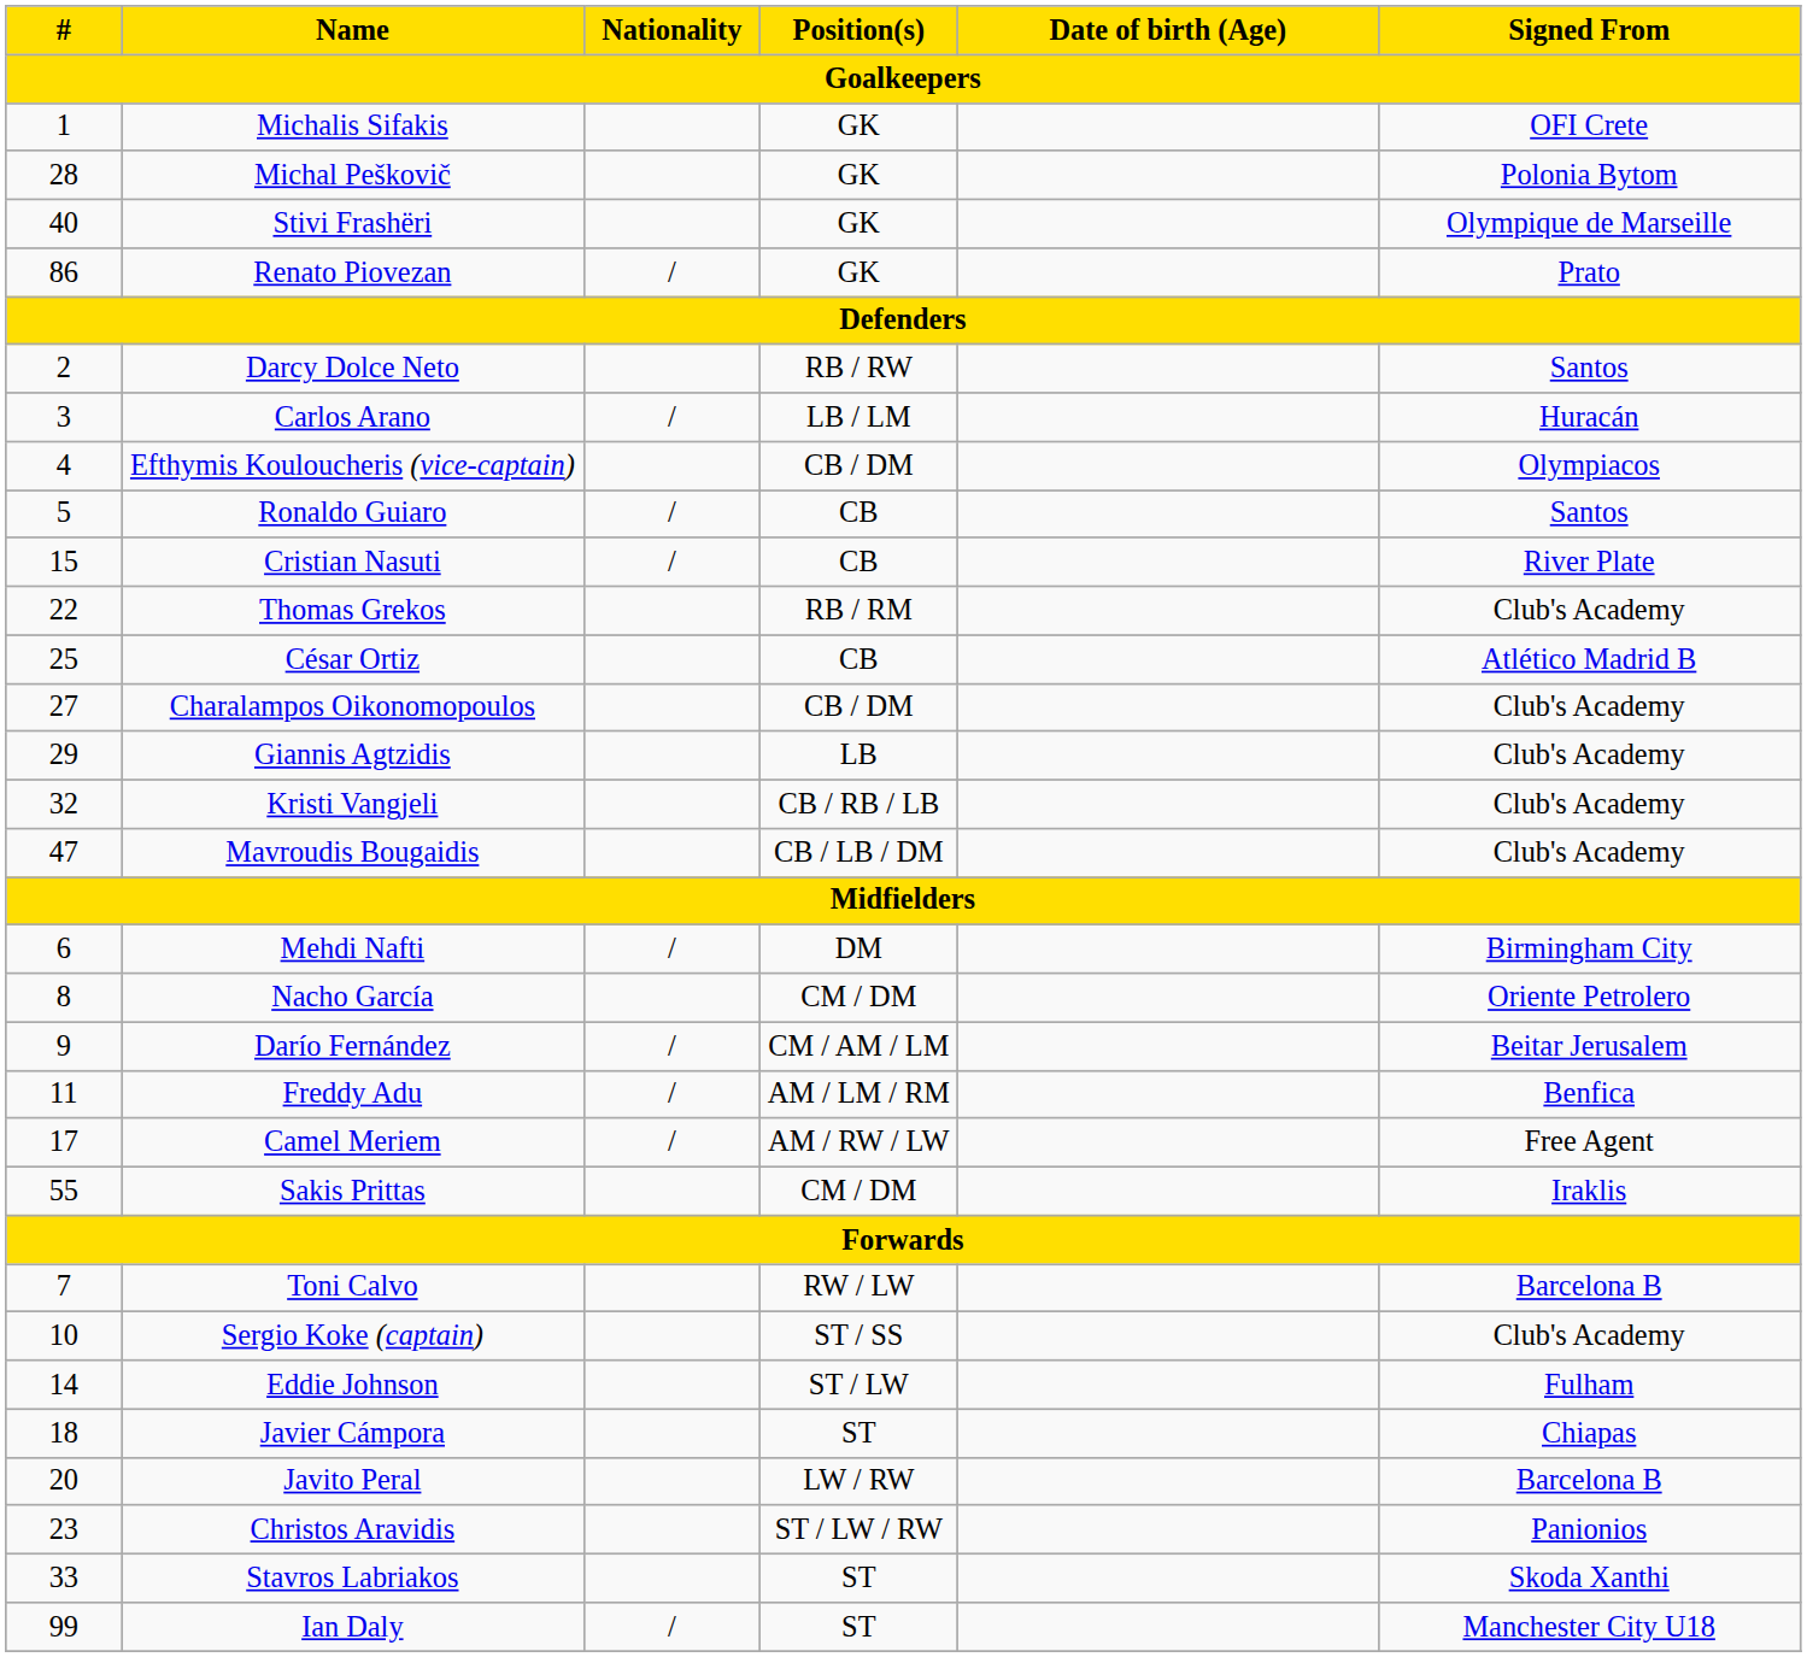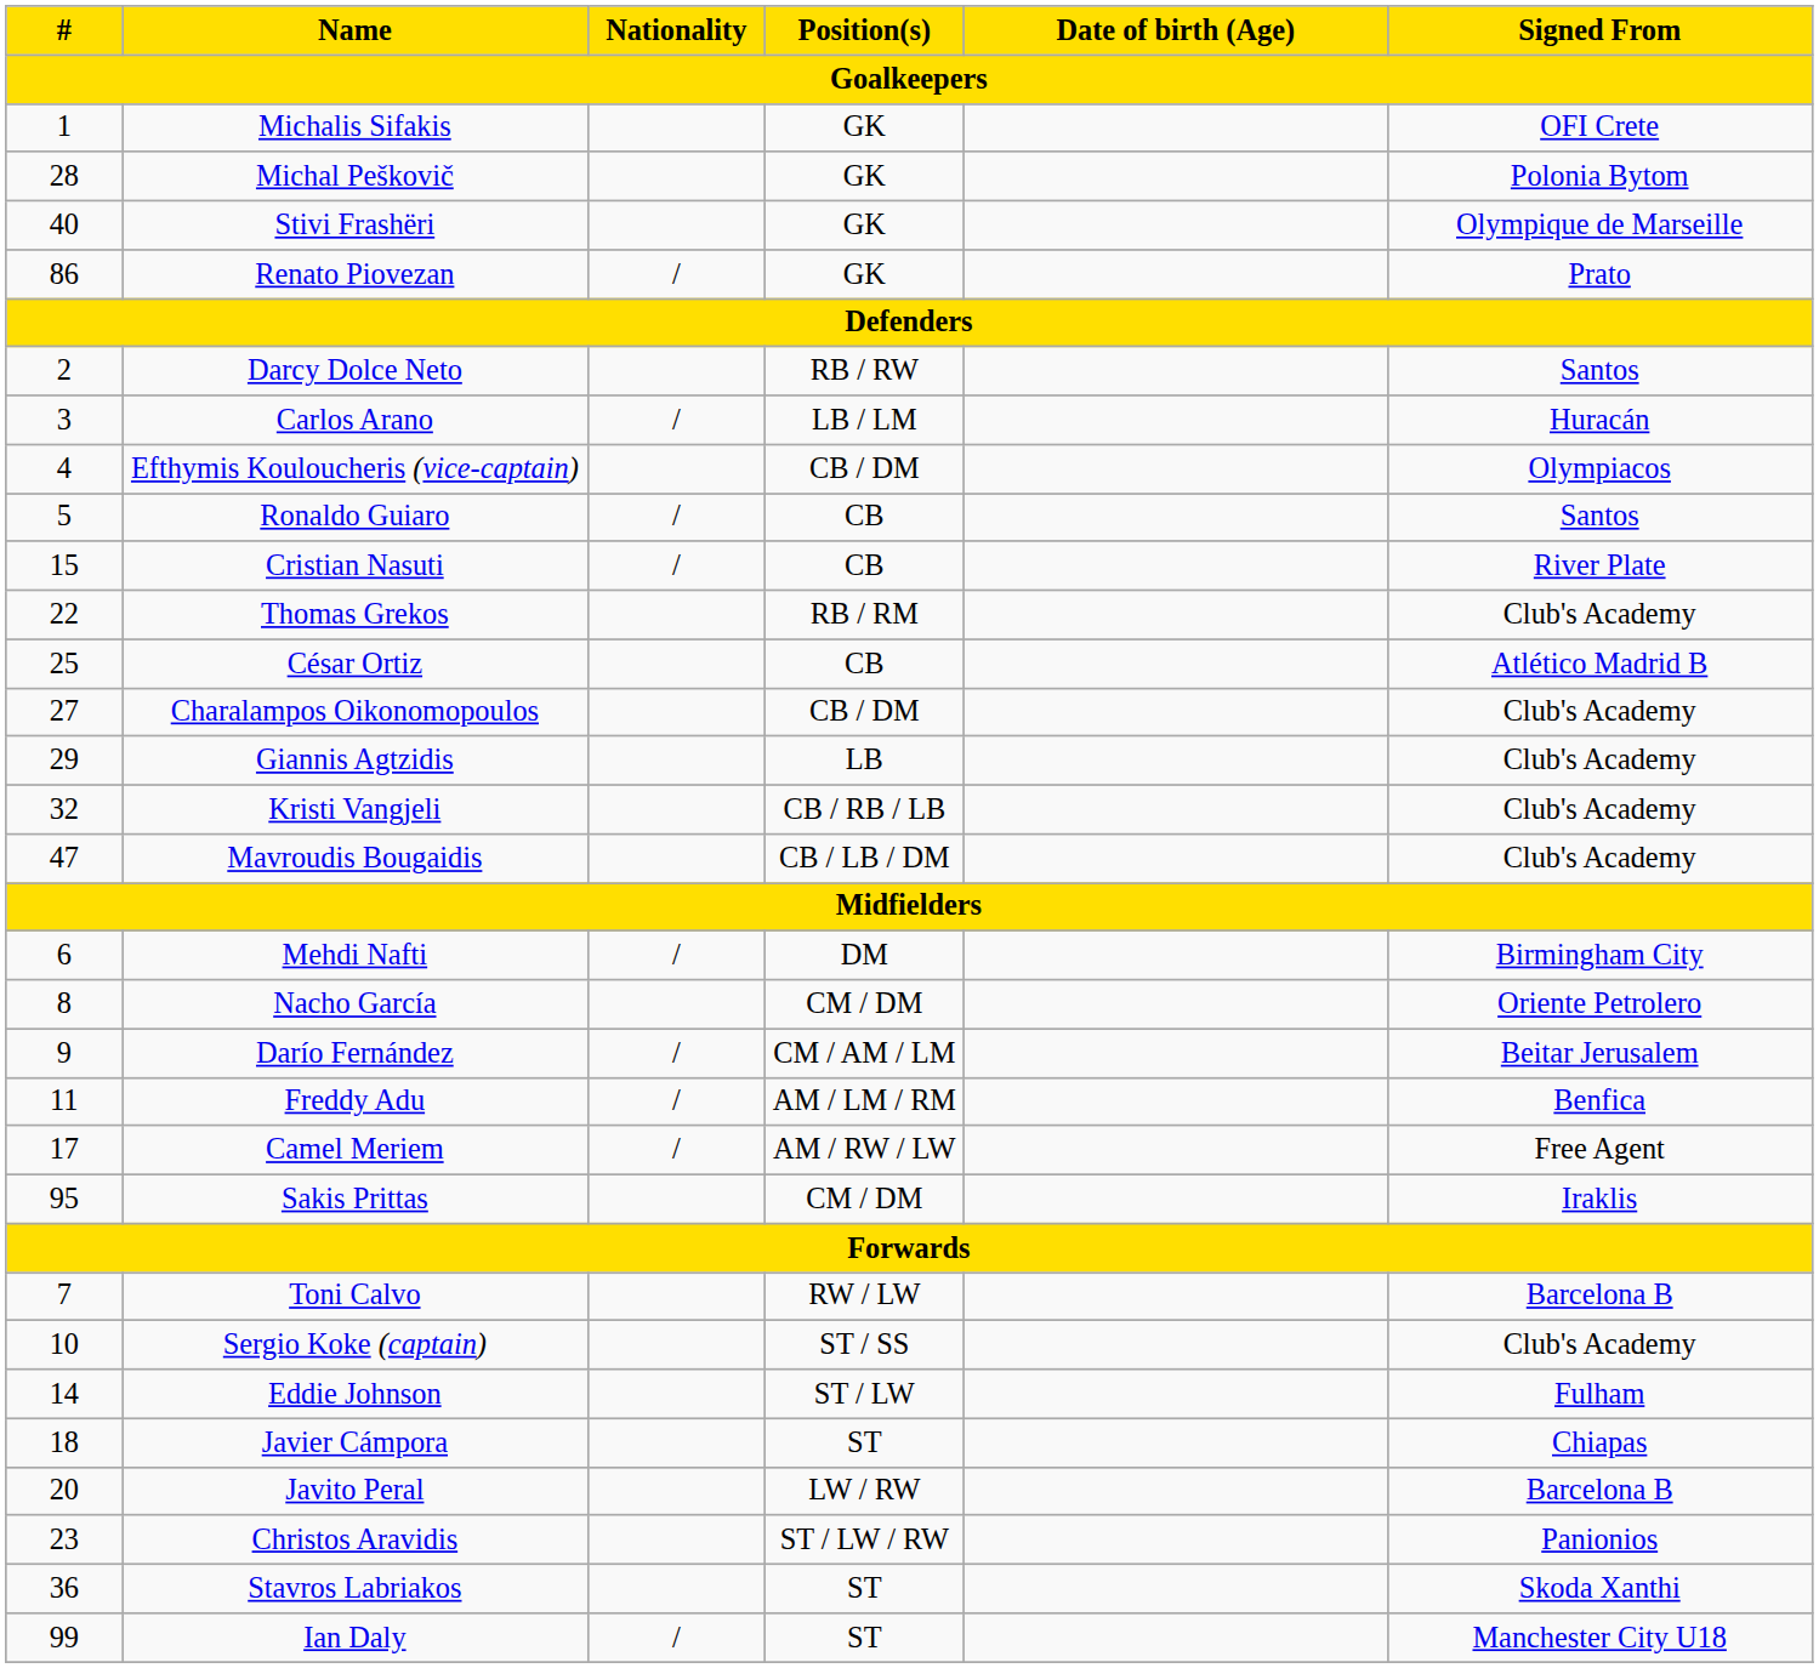Sakis Prittas | #: 55 -> 95
Stavros Labriakos | #: 33 -> 36
